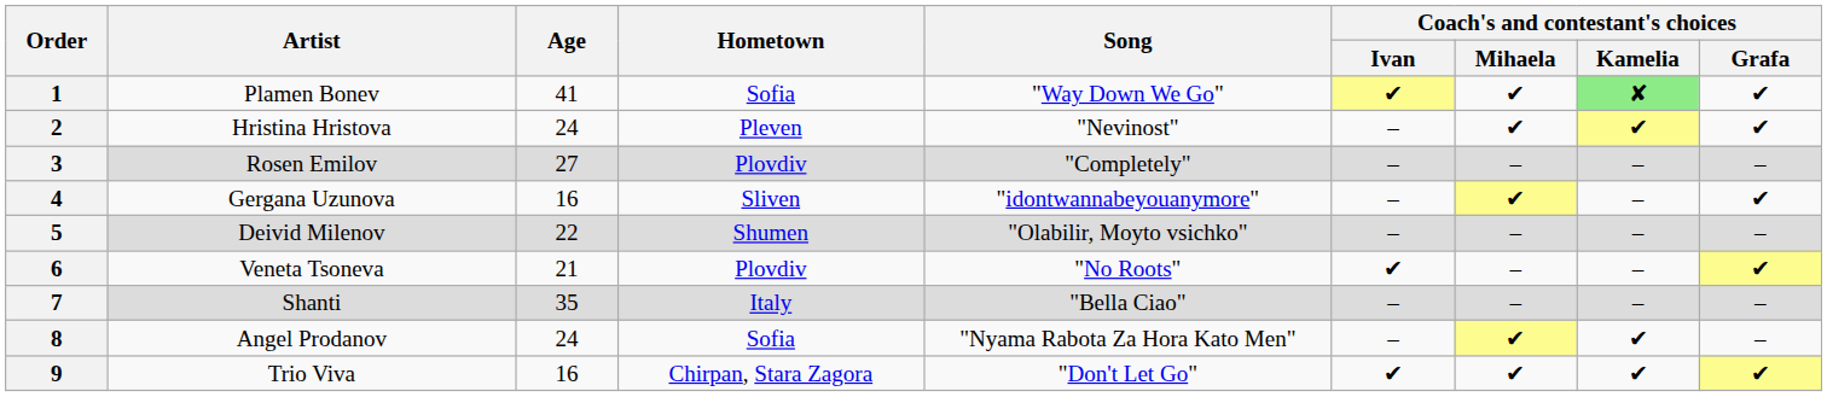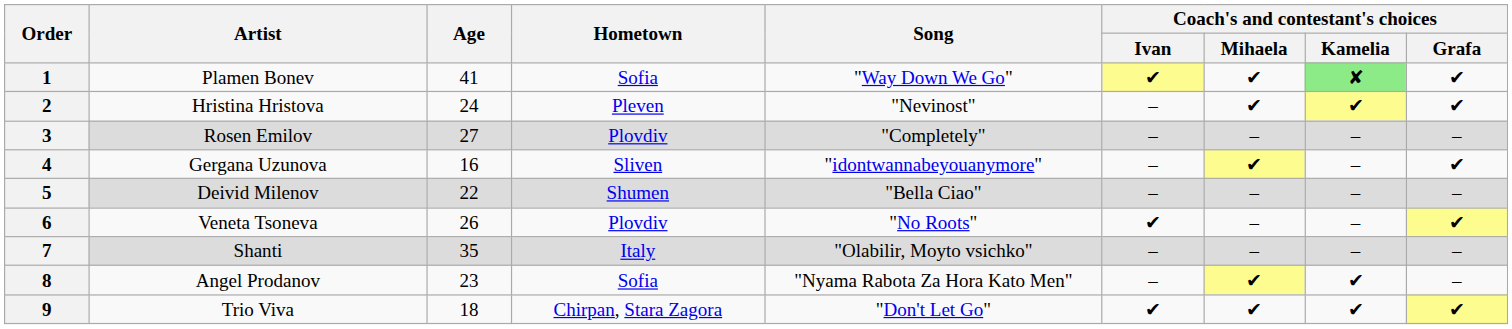5 | Song: "Olabilir, Moyto vsichko" -> "Bella Ciao"
6 | Age: 21 -> 26
7 | Song: "Bella Ciao" -> "Olabilir, Moyto vsichko"
8 | Age: 24 -> 23
9 | Age: 16 -> 18
